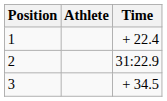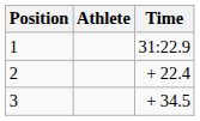1 | Time: + 22.4 -> 31:22.9
2 | Time: 31:22.9 -> + 22.4
